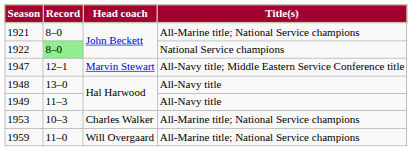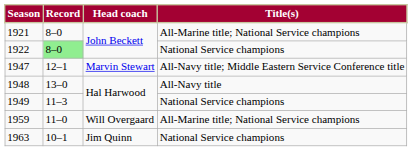1949 | Title(s): All-Navy title -> National Service champions
- row: 1953 | 10–3 | Charles Walker | All-Marine title; National Service champions
+ row: 1963 | 10–1 | Jim Quinn | National Service champions
